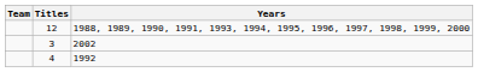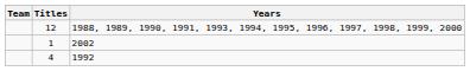2002 | Titles: 3 -> 1
